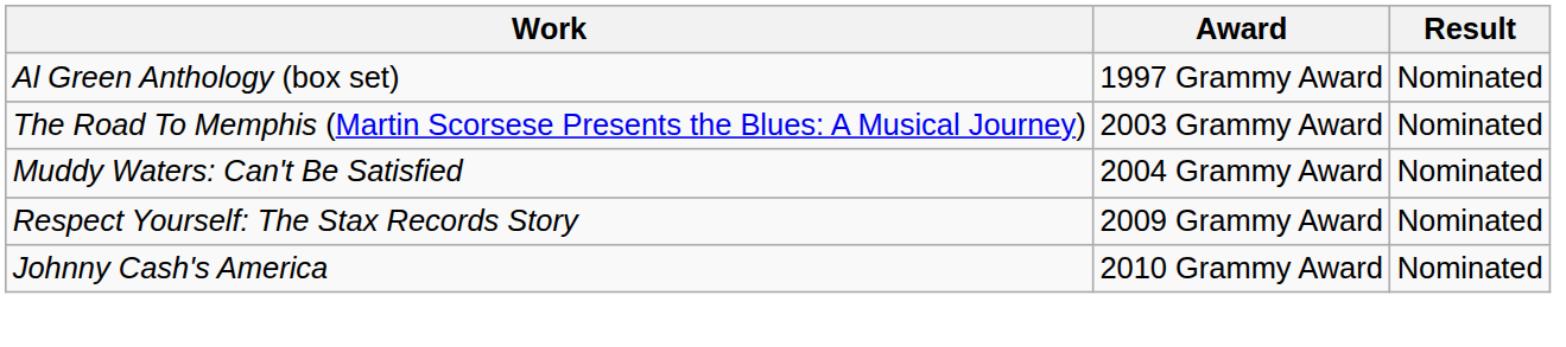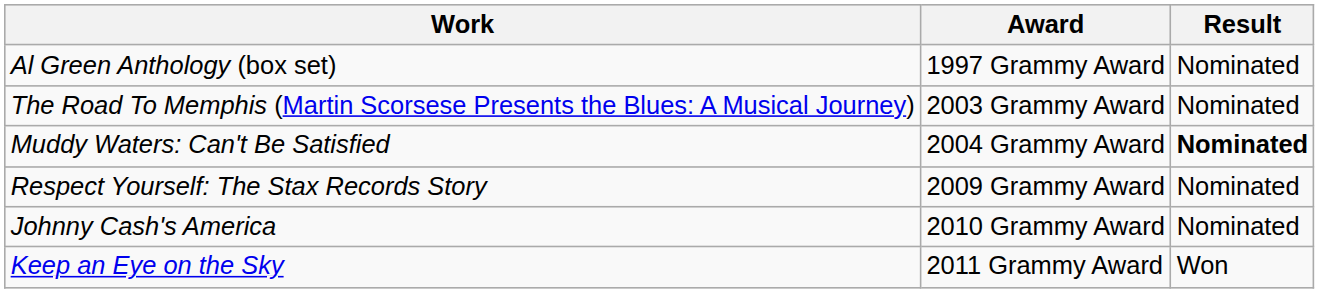Muddy Waters: Can't Be Satisfied | Result: normal -> bold
+ row: Keep an Eye on the Sky | 2011 Grammy Award | Won
